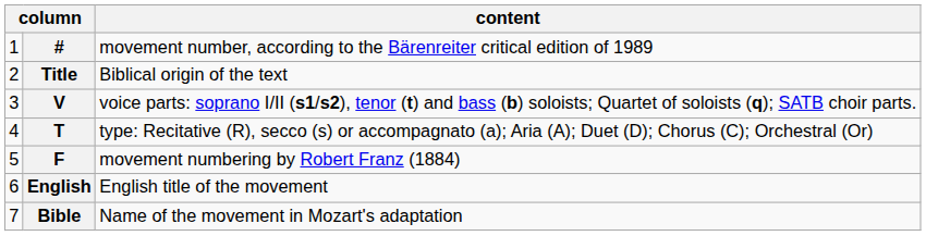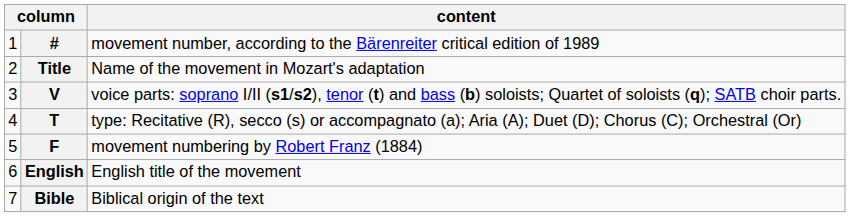Title | content: Biblical origin of the text -> Name of the movement in Mozart's adaptation
Bible | content: Name of the movement in Mozart's adaptation -> Biblical origin of the text
